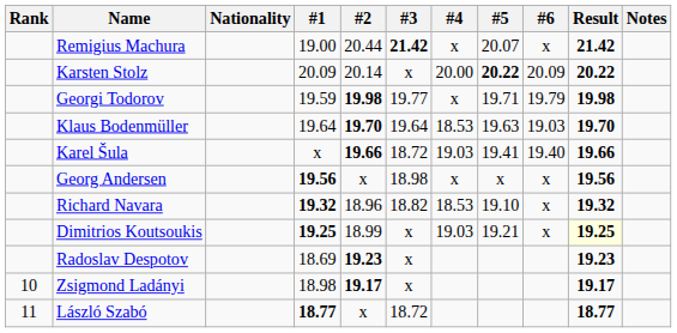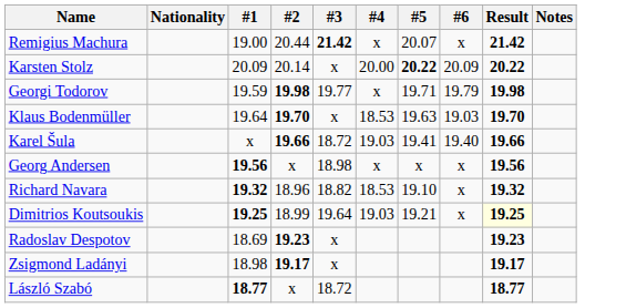- column: Rank | 10 | 11
Klaus Bodenmüller | #3: 19.64 -> x
Dimitrios Koutsoukis | #3: x -> 19.64
